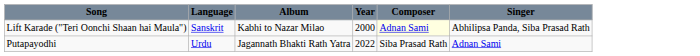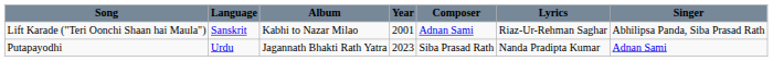+ column: Lyrics | Riaz-Ur-Rehman Saghar | Nanda Pradipta Kumar
Lift Karade ("Teri Oonchi Shaan hai Maula") | Year: 2000 -> 2001
Lift Karade ("Teri Oonchi Shaan hai Maula") | Composer: lightyellow background -> no background
Putapayodhi | Year: 2022 -> 2023
